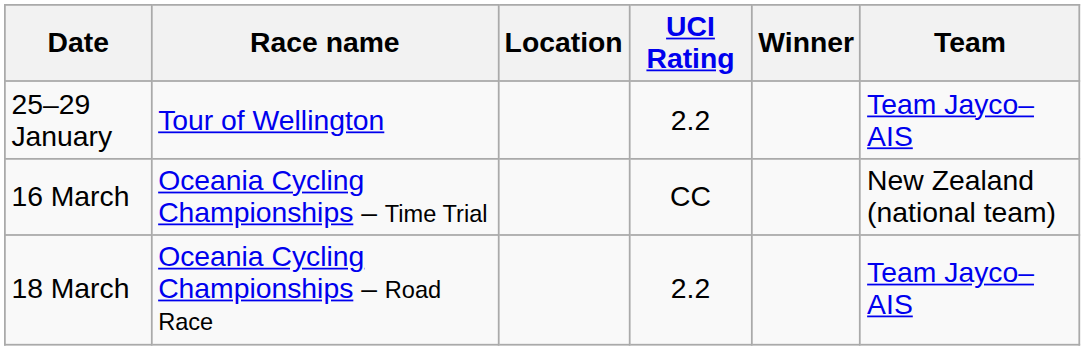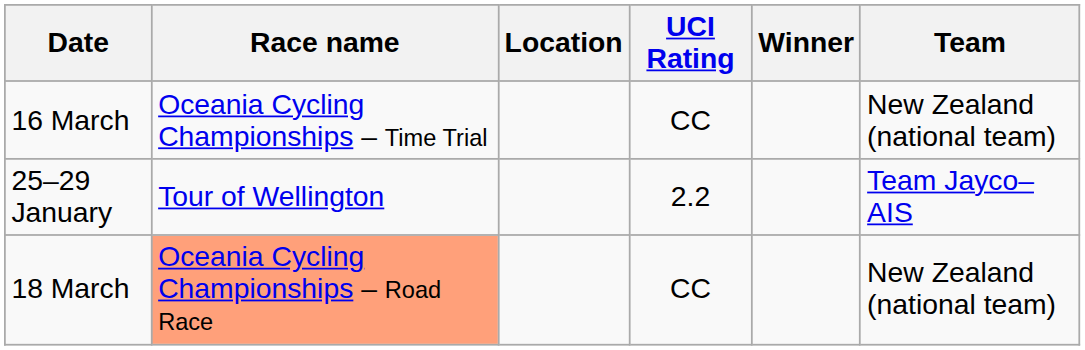rows swapped: 25–29 January <-> 16 March
18 March | Race name: no background -> lightsalmon background
18 March | UCI Rating: 2.2 -> CC
18 March | Team: Team Jayco–AIS -> New Zealand (national team)
